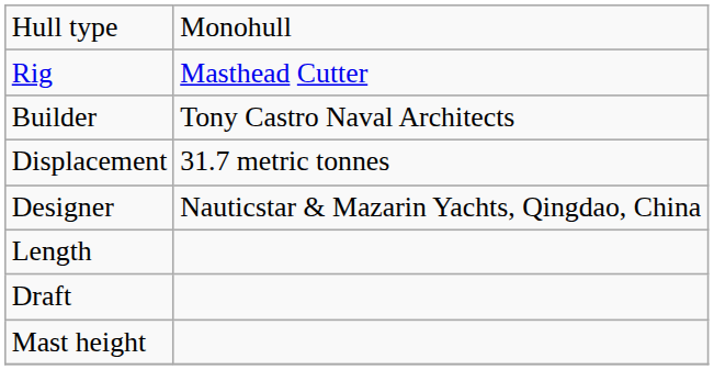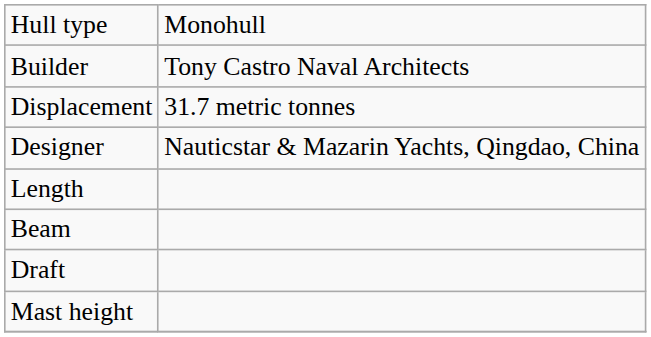- row: Rig | Masthead Cutter
+ row: Beam
